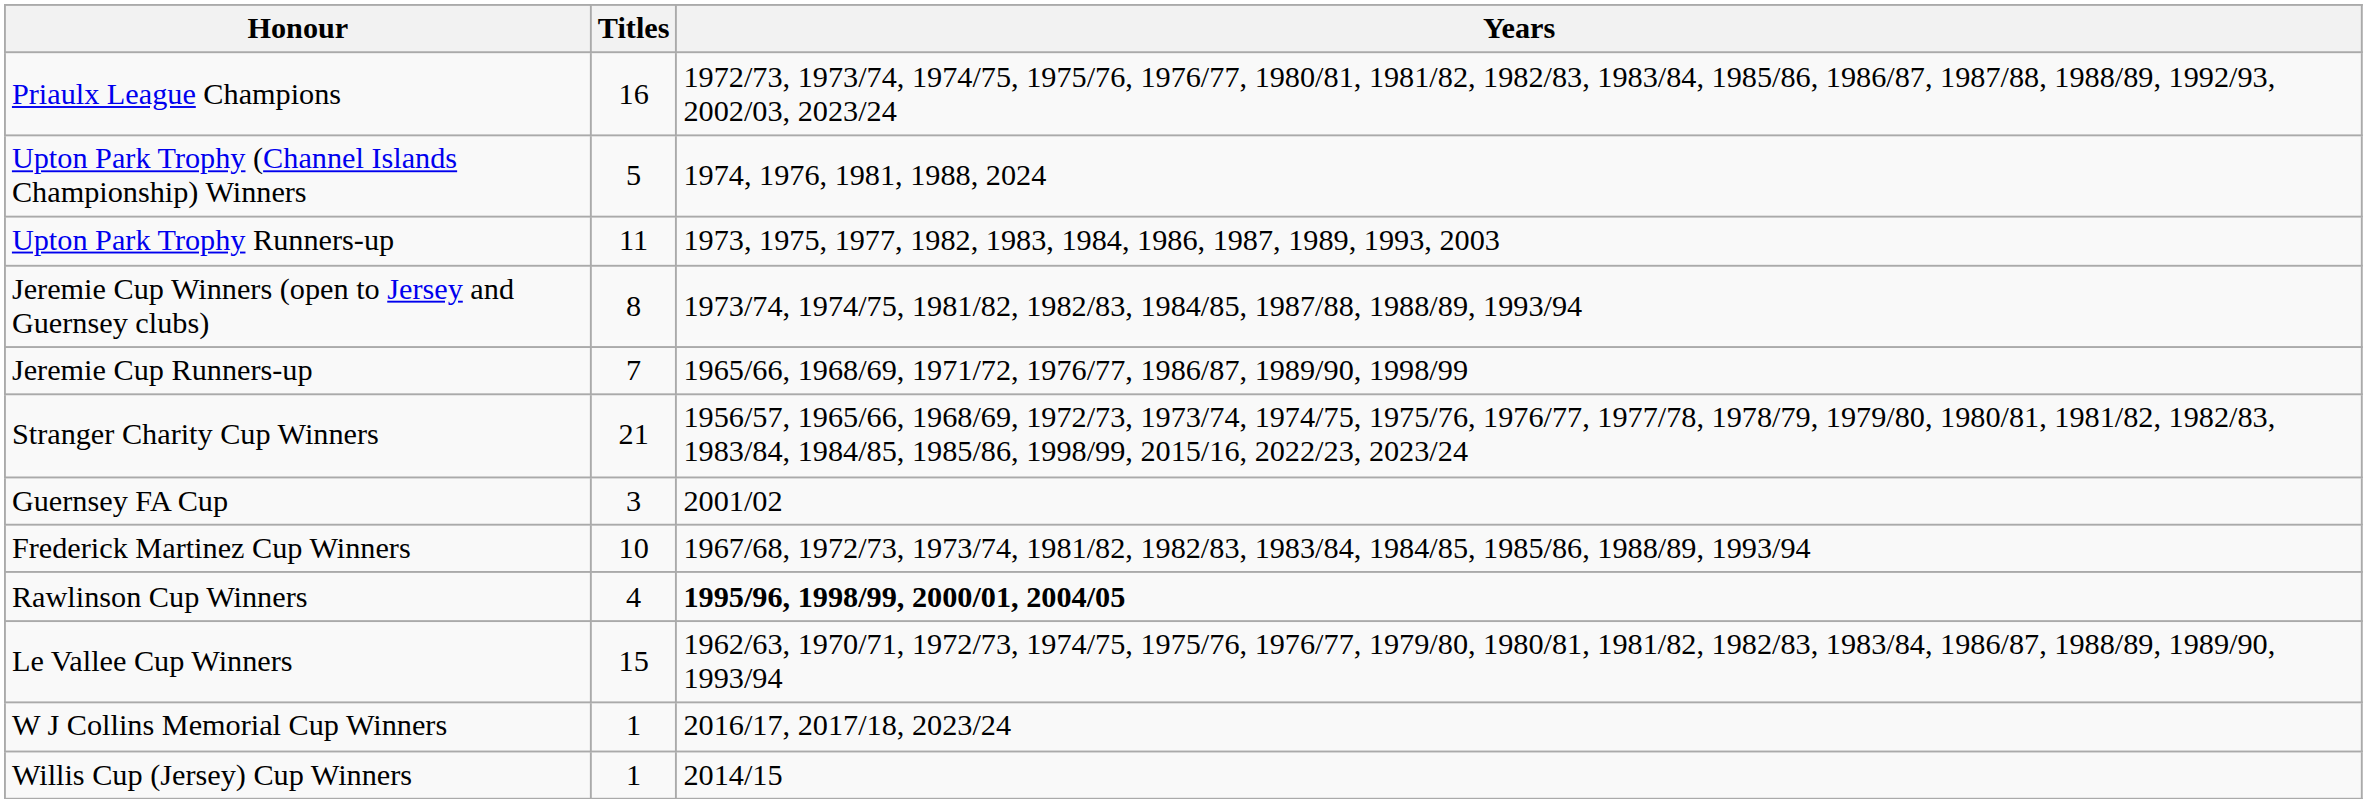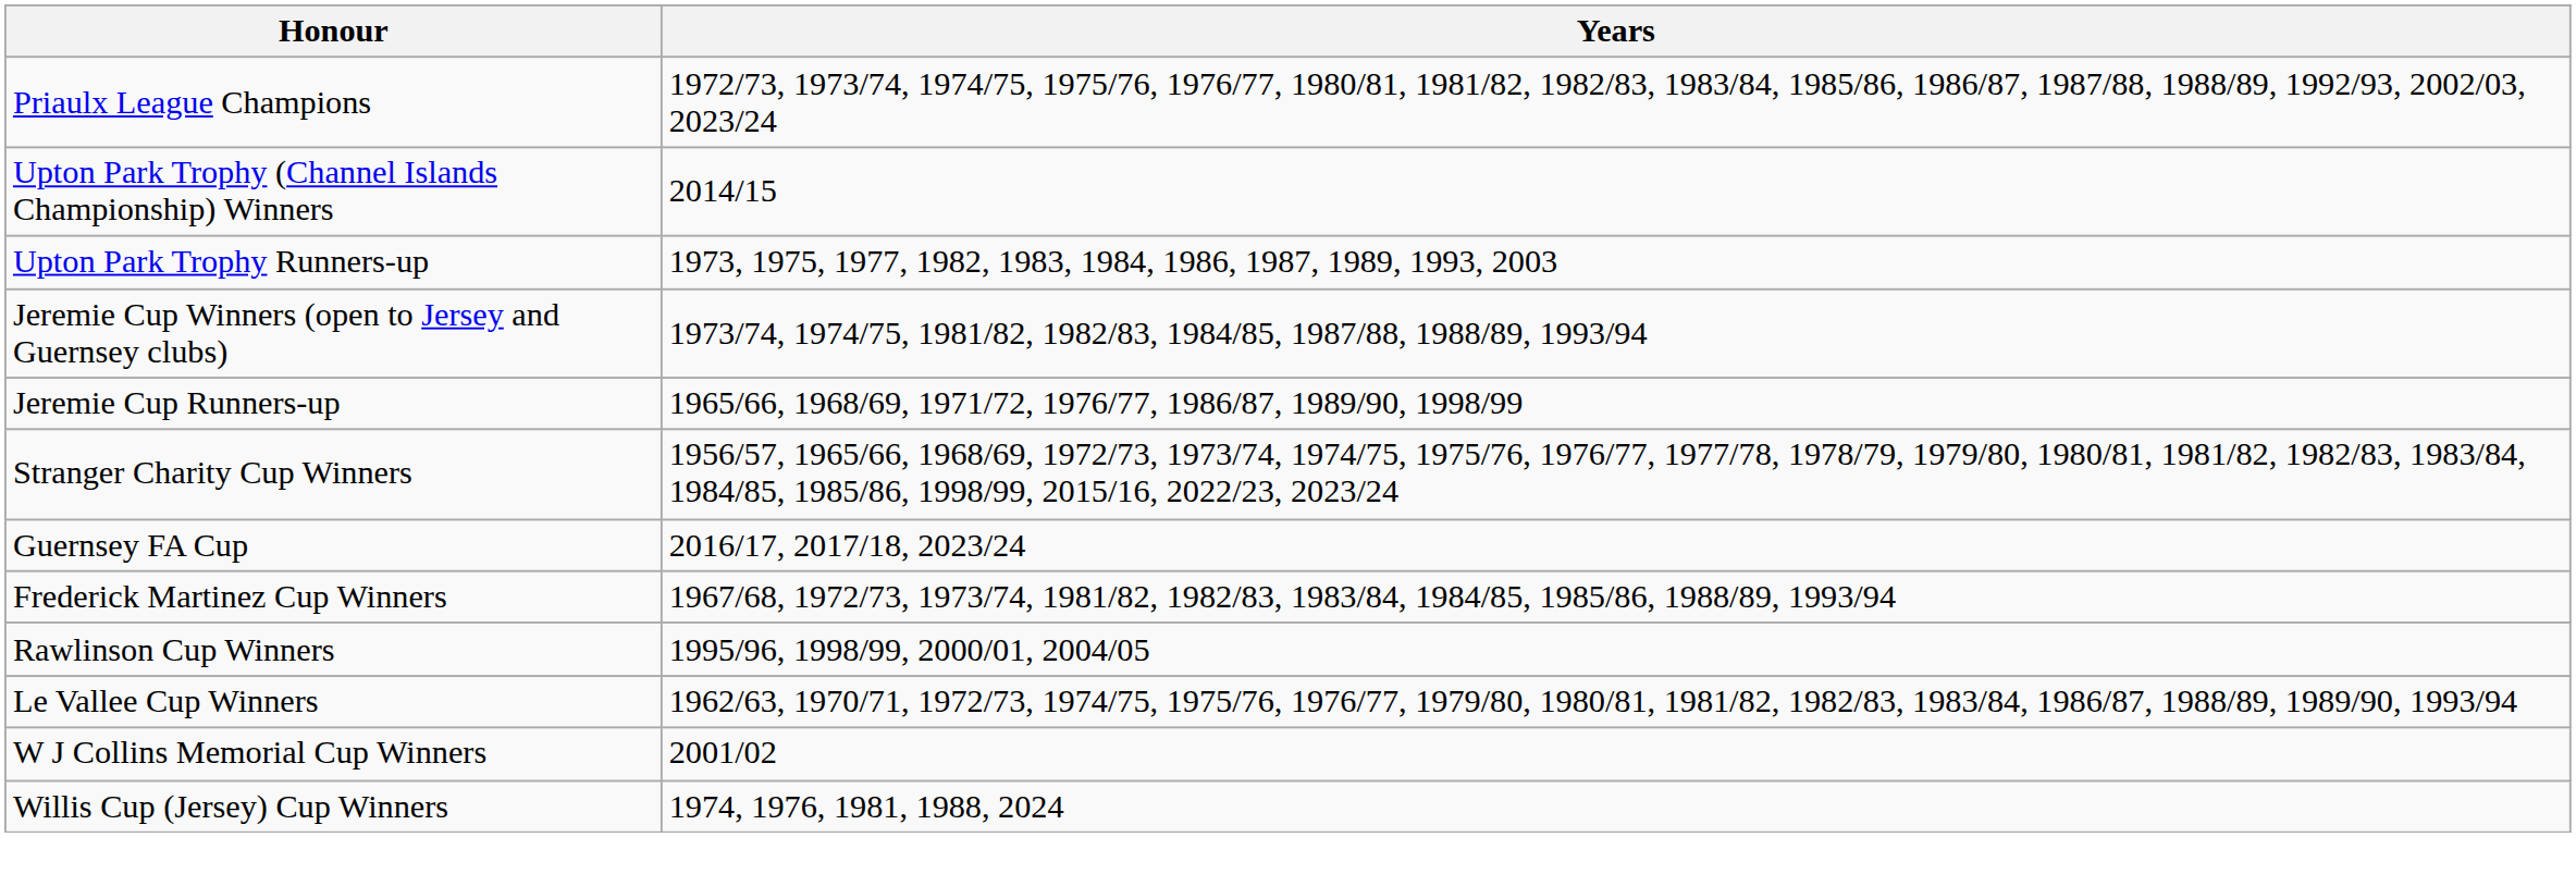- column: Titles | 16 | 5 | 11 | 8 | 7 | 21 | 3 | 10 | 4 | 15 | 1 | 1
Upton Park Trophy (Channel Islands Championship) Winners | Years: 1974, 1976, 1981, 1988, 2024 -> 2014/15
Guernsey FA Cup | Years: 2001/02 -> 2016/17, 2017/18, 2023/24
Rawlinson Cup Winners | Years: bold -> normal
W J Collins Memorial Cup Winners | Years: 2016/17, 2017/18, 2023/24 -> 2001/02
Willis Cup (Jersey) Cup Winners | Years: 2014/15 -> 1974, 1976, 1981, 1988, 2024
